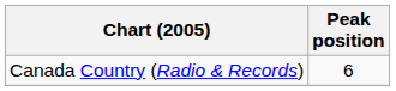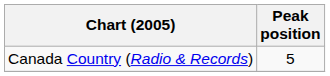Canada Country (Radio & Records) | Peak position: 6 -> 5
